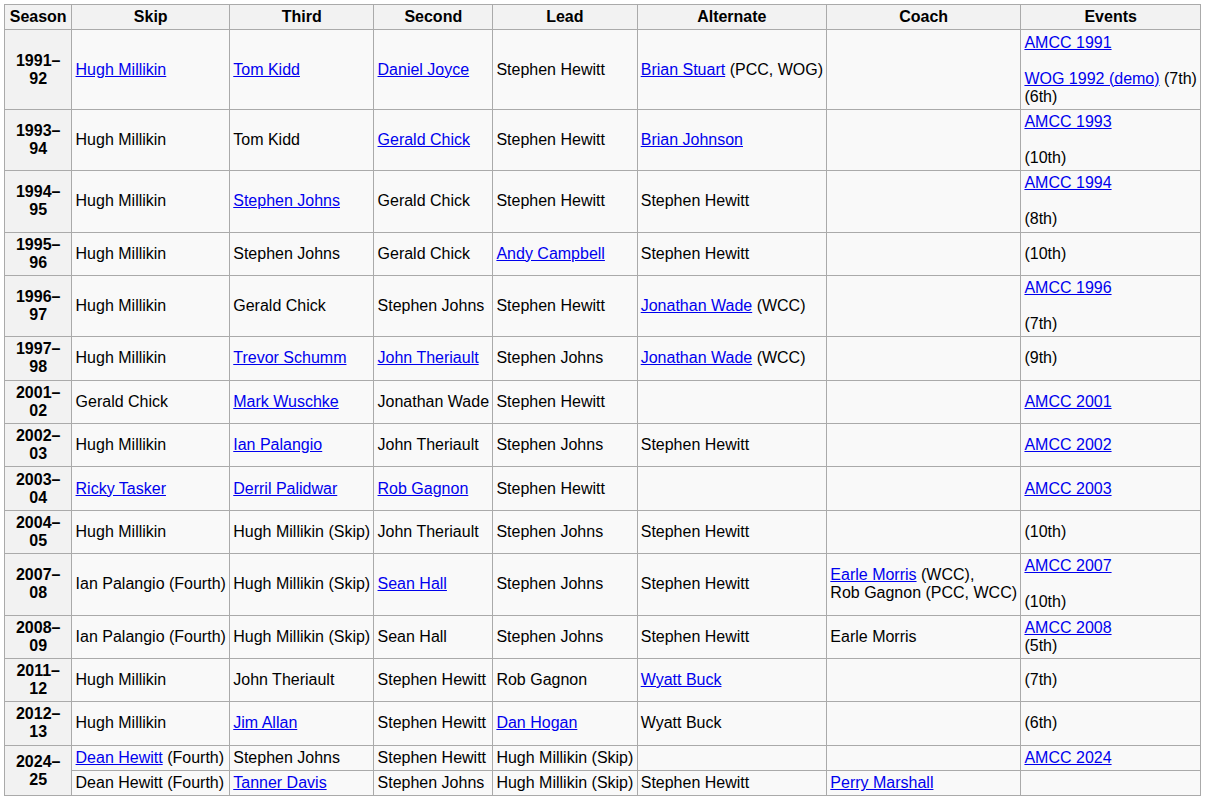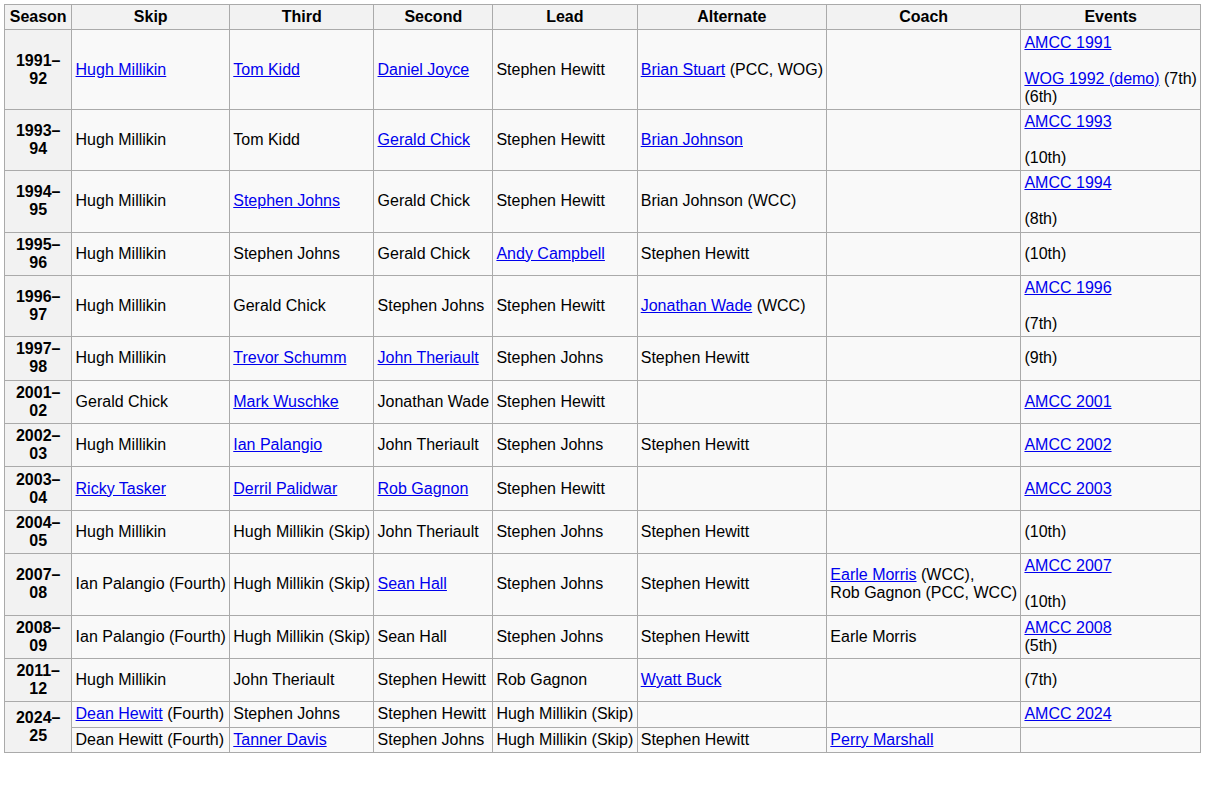1994–95 | Alternate: Stephen Hewitt -> Brian Johnson (WCC)
1997–98 | Alternate: Jonathan Wade (WCC) -> Stephen Hewitt
- row: 2012–13 | Hugh Millikin | Jim Allan | Stephen Hewitt | Dan Hogan | Wyatt Buck | (6th)
